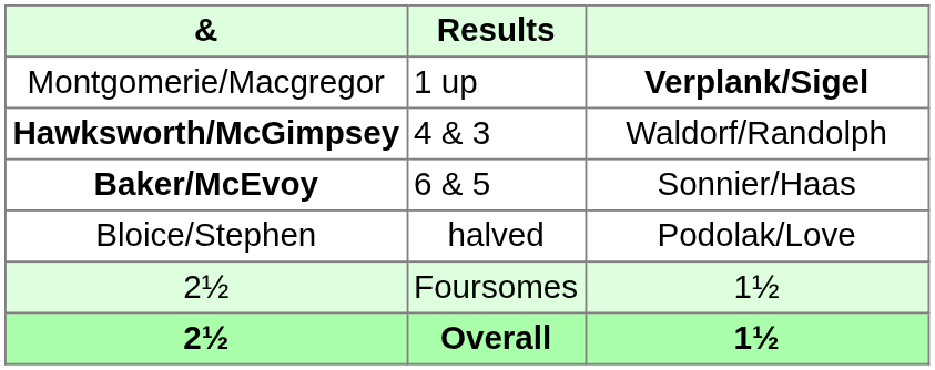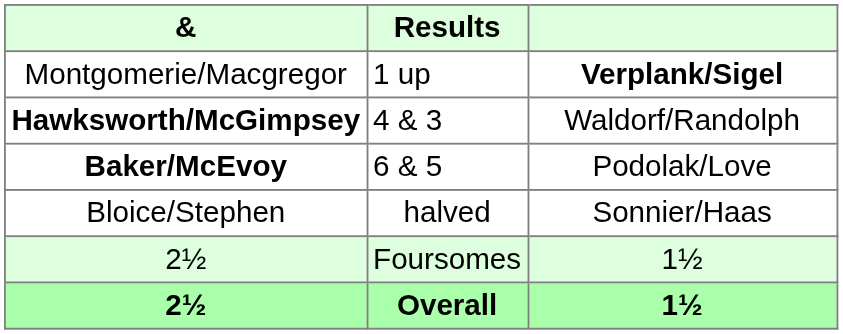Baker/McEvoy | column 3: Sonnier/Haas -> Podolak/Love
Bloice/Stephen | column 3: Podolak/Love -> Sonnier/Haas
